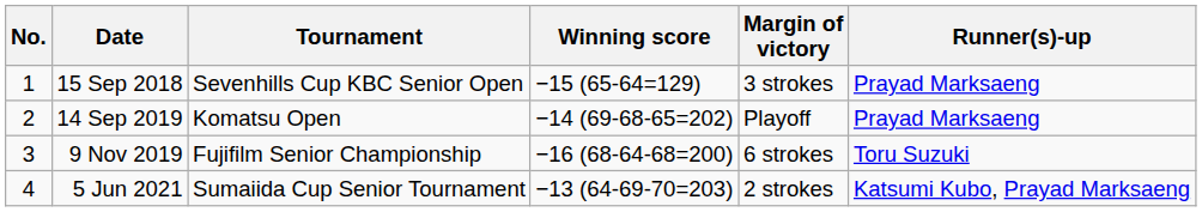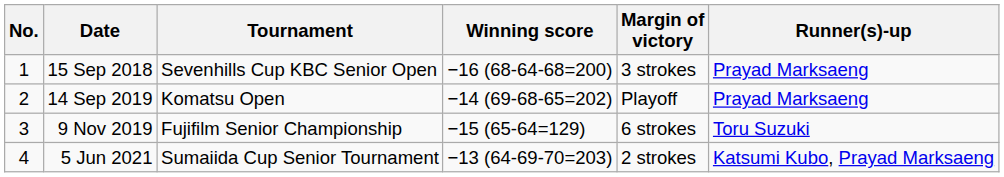15 Sep 2018 | Winning score: −15 (65-64=129) -> −16 (68-64-68=200)
9 Nov 2019 | Winning score: −16 (68-64-68=200) -> −15 (65-64=129)
